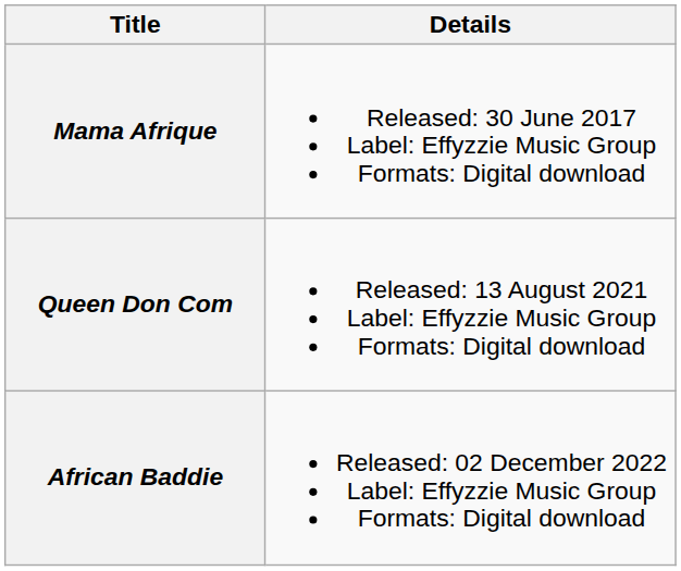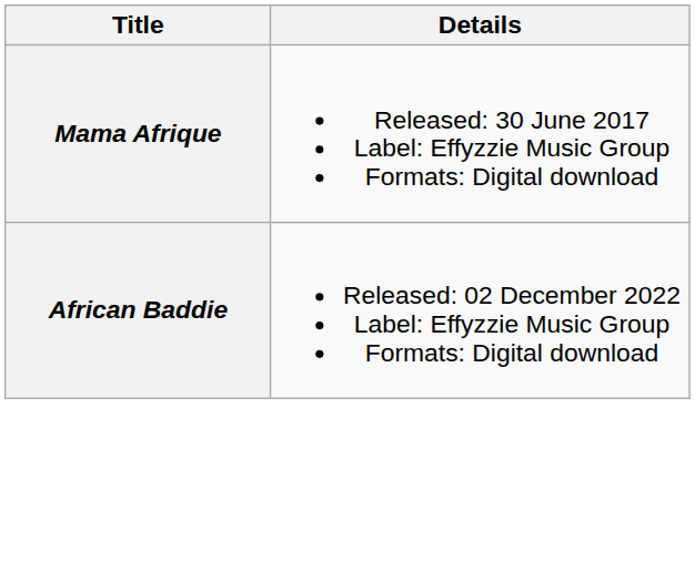- row: Queen Don Com | Released: 13 August 2021 Label: Effyzzie Music Group Formats: Digital download
